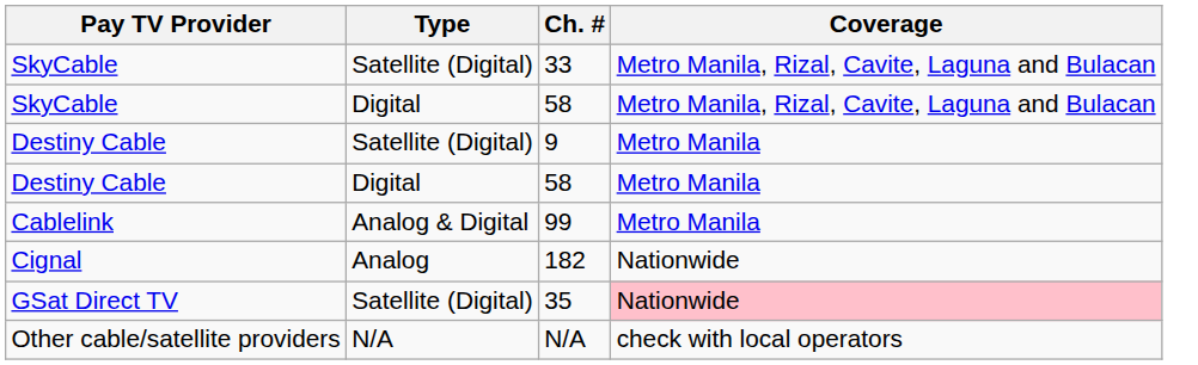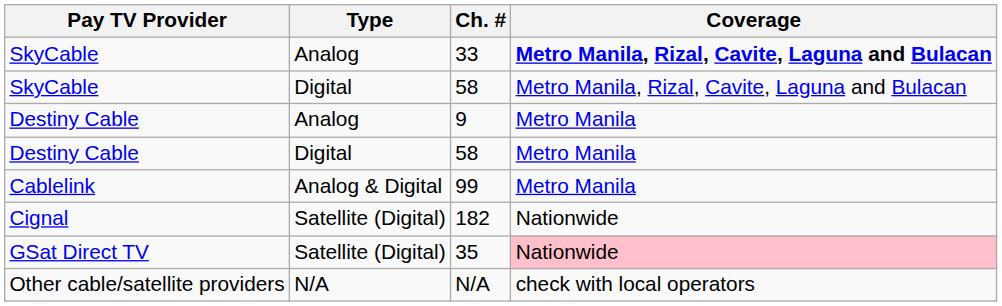33 | Type: Satellite (Digital) -> Analog
33 | Coverage: normal -> bold
9 | Type: Satellite (Digital) -> Analog
182 | Type: Analog -> Satellite (Digital)
